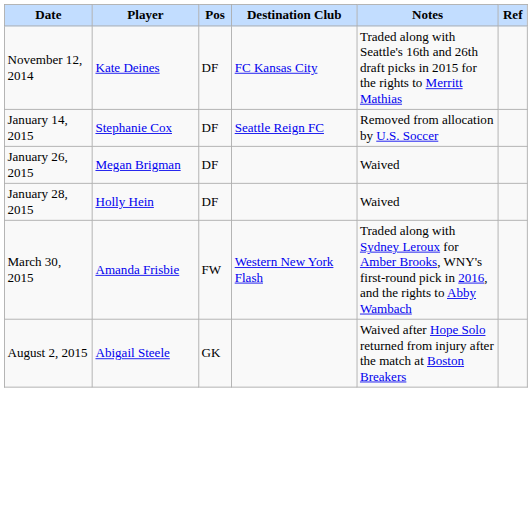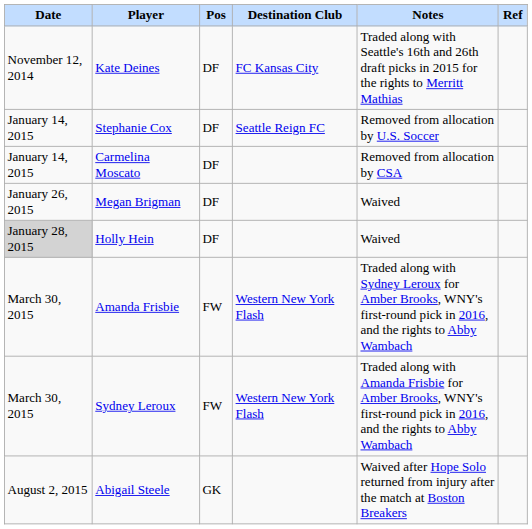+ row: January 14, 2015 | Carmelina Moscato | DF | Removed from allocation by CSA
Holly Hein | Date: no background -> lightgrey background
+ row: March 30, 2015 | Sydney Leroux | FW | Western New York Flash | Traded along with Amanda Frisbie for Amber Brooks, WNY's first-round pick in 2016, and the rights to Abby Wambach
